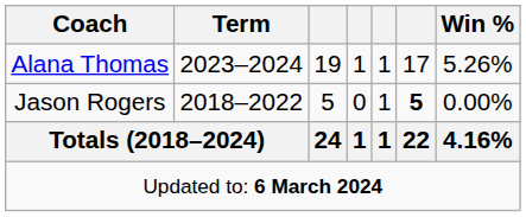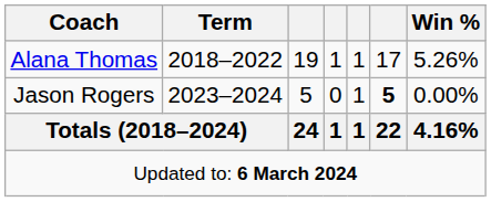Alana Thomas | Term: 2023–2024 -> 2018–2022
Jason Rogers | Term: 2018–2022 -> 2023–2024
